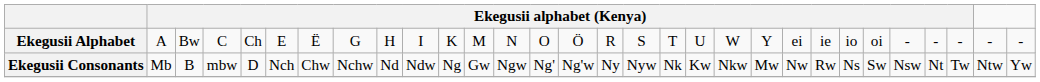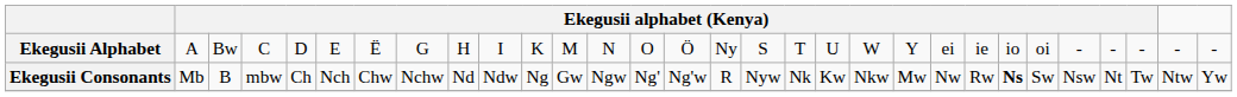Ekegusii Alphabet | column 5: Ch -> D
Ekegusii Alphabet | column 16: R -> Ny
Ekegusii Consonants | column 5: D -> Ch
Ekegusii Consonants | column 16: Ny -> R
Ekegusii Consonants | column 24: normal -> bold
